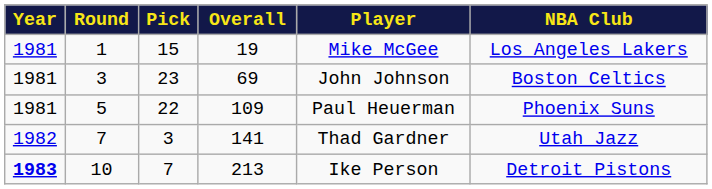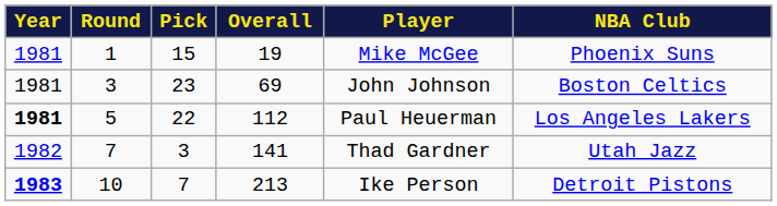1 | NBA Club: Los Angeles Lakers -> Phoenix Suns
5 | Year: normal -> bold
5 | Overall: 109 -> 112
5 | NBA Club: Phoenix Suns -> Los Angeles Lakers
